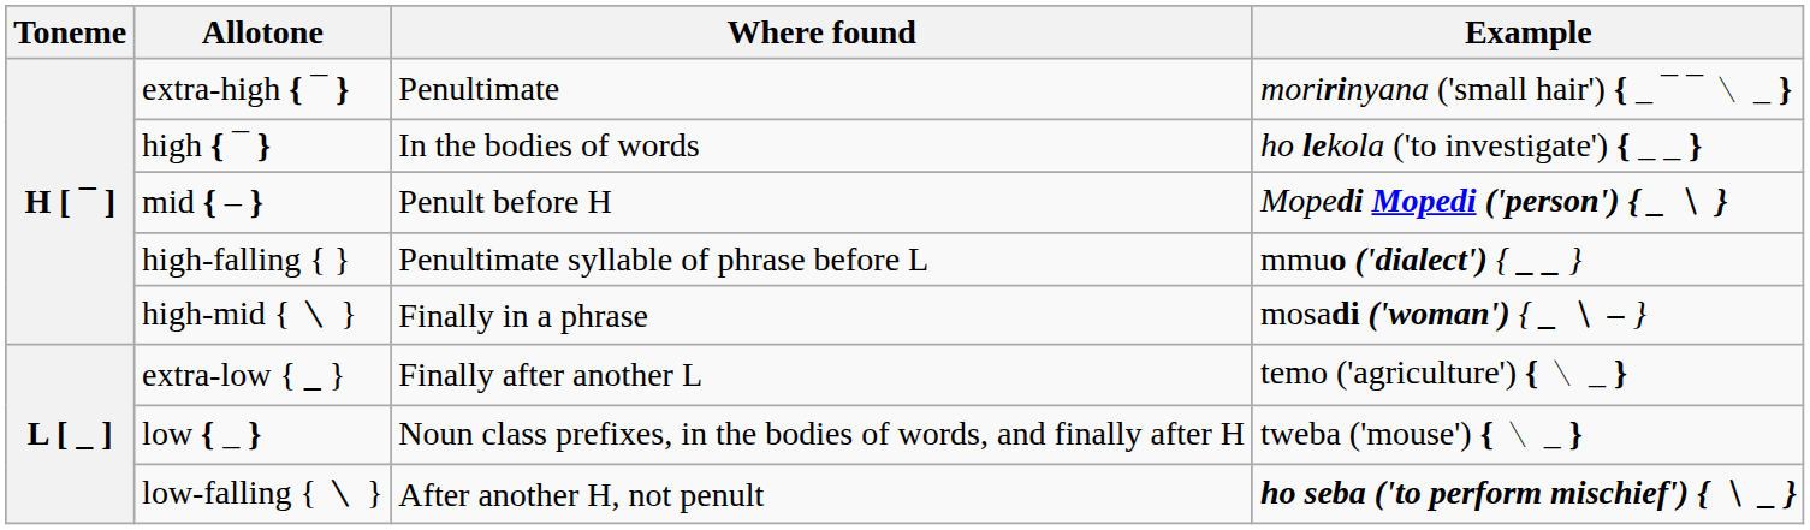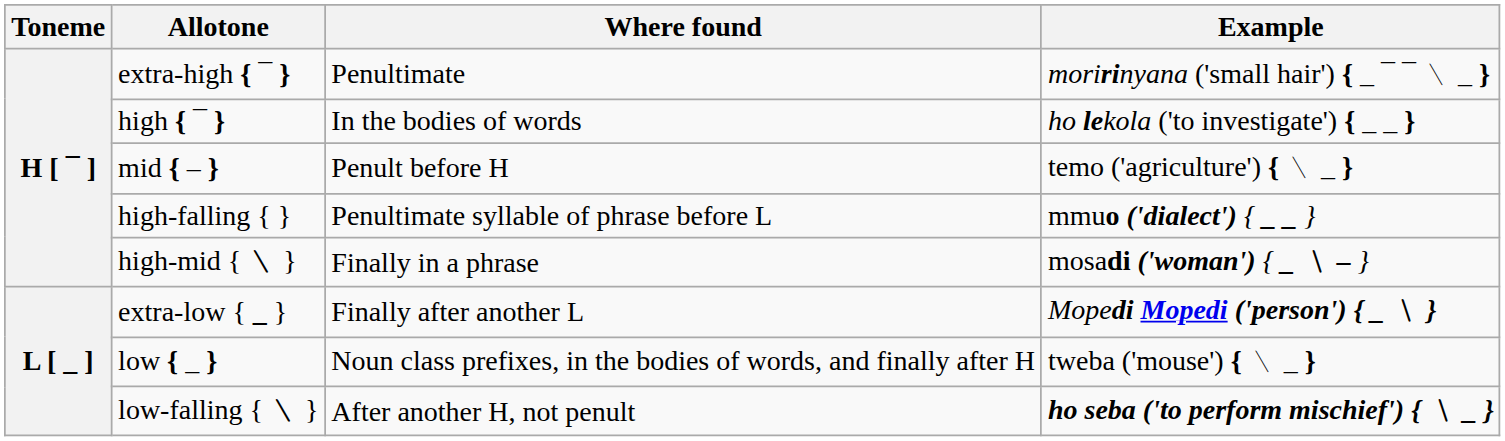mid { – } | Example: Mopedi Mopedi ('person') { _ ﹨ } -> temo ('agriculture') { ﹨ _ }
extra-low { _ } | Example: temo ('agriculture') { ﹨ _ } -> Mopedi Mopedi ('person') { _ ﹨ }
